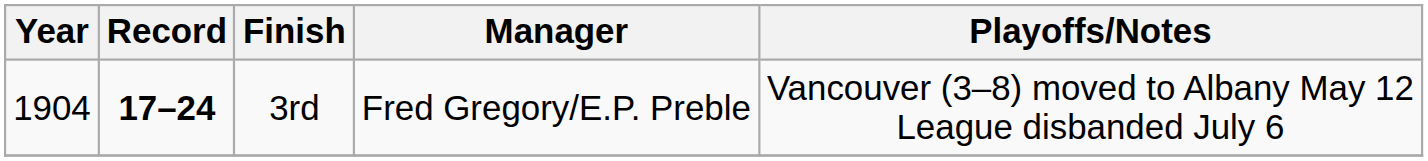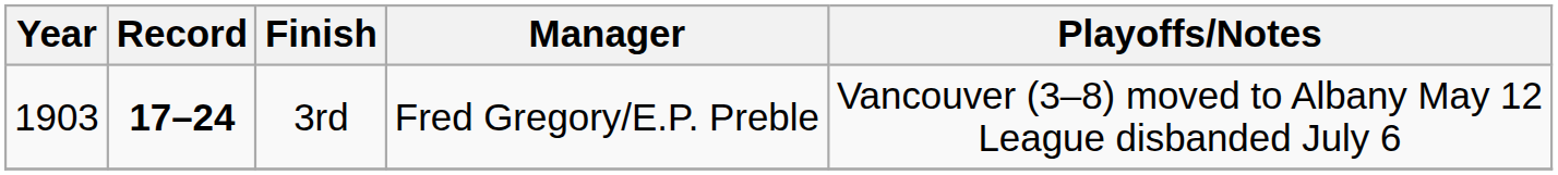3rd | Year: 1904 -> 1903
